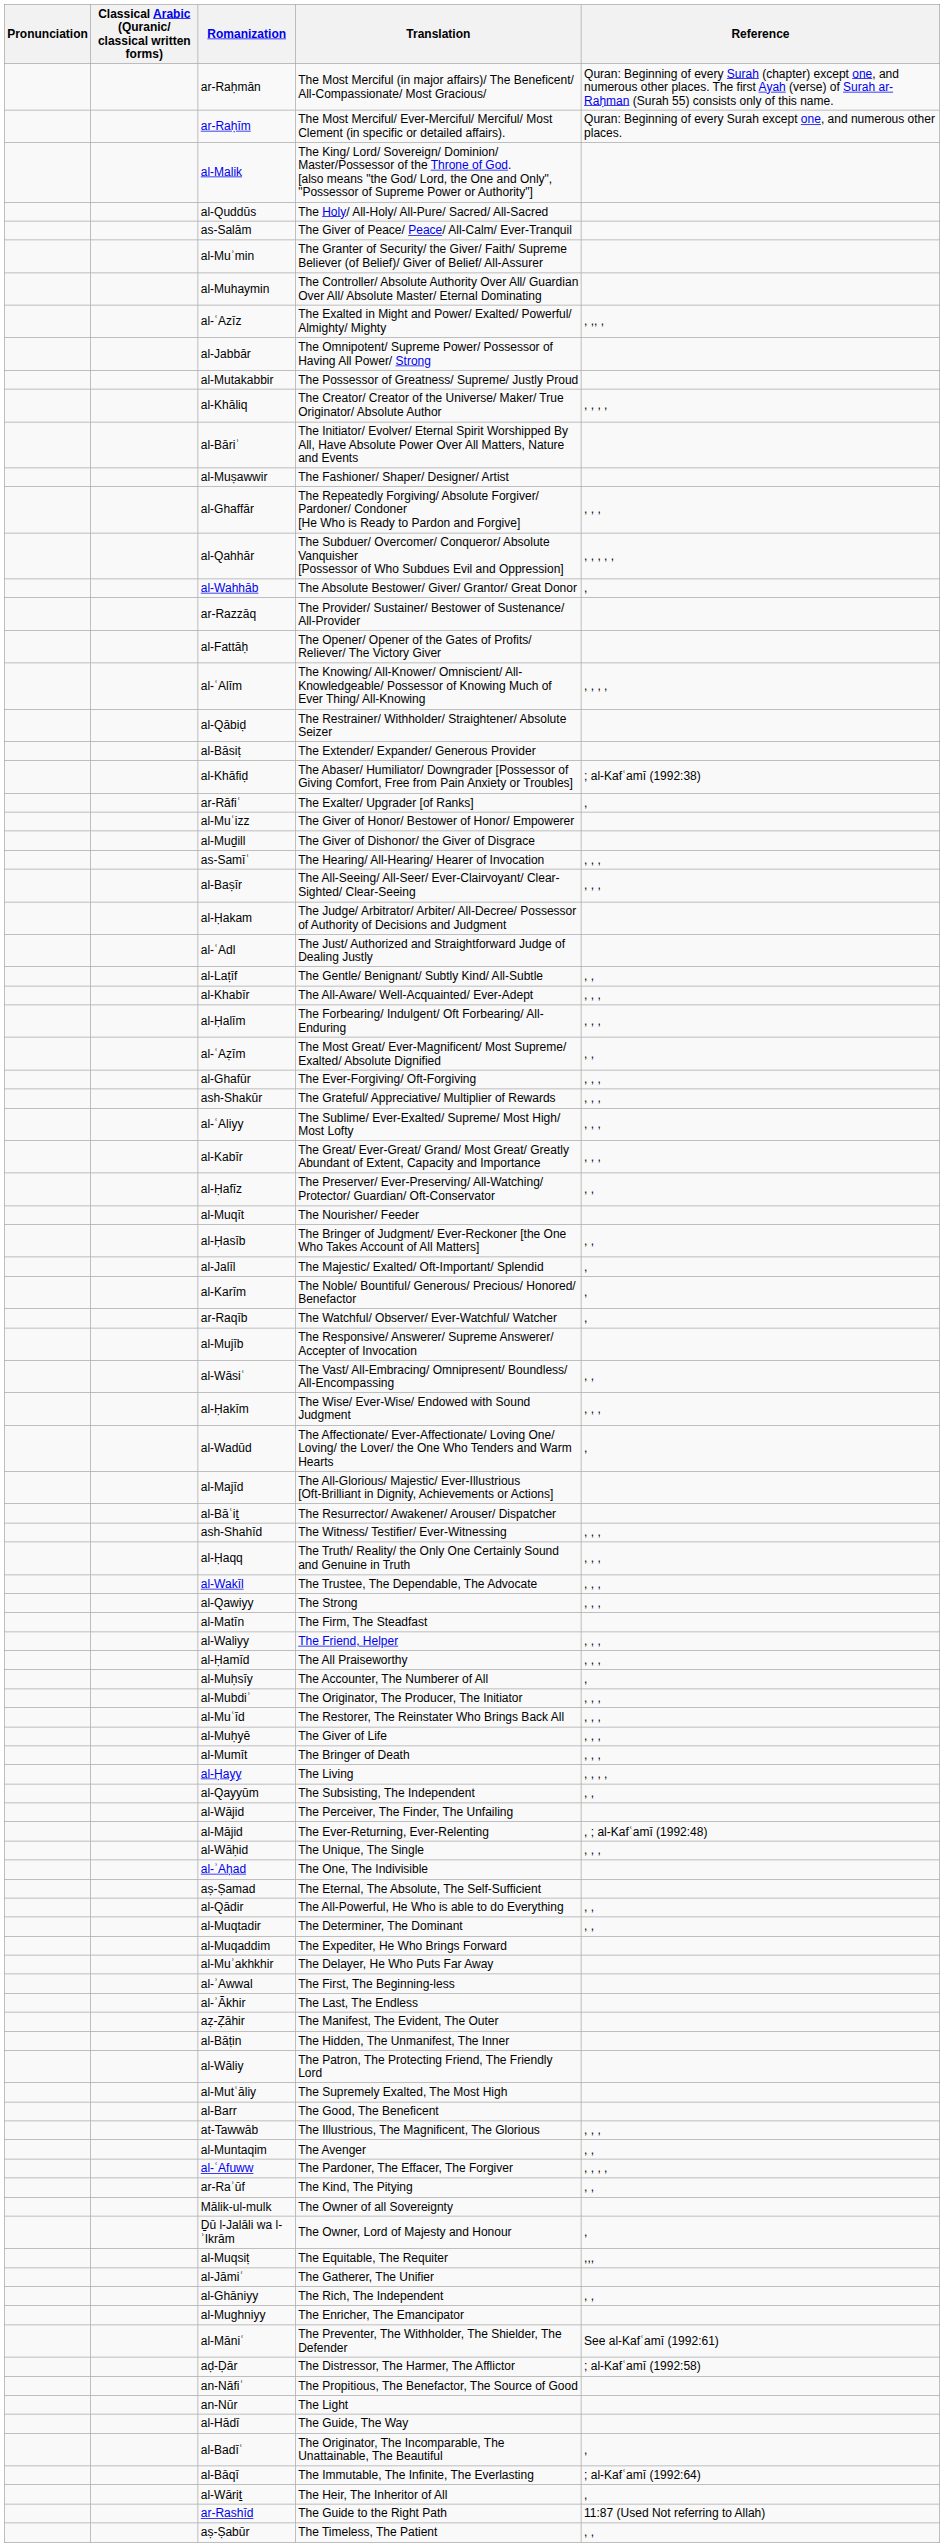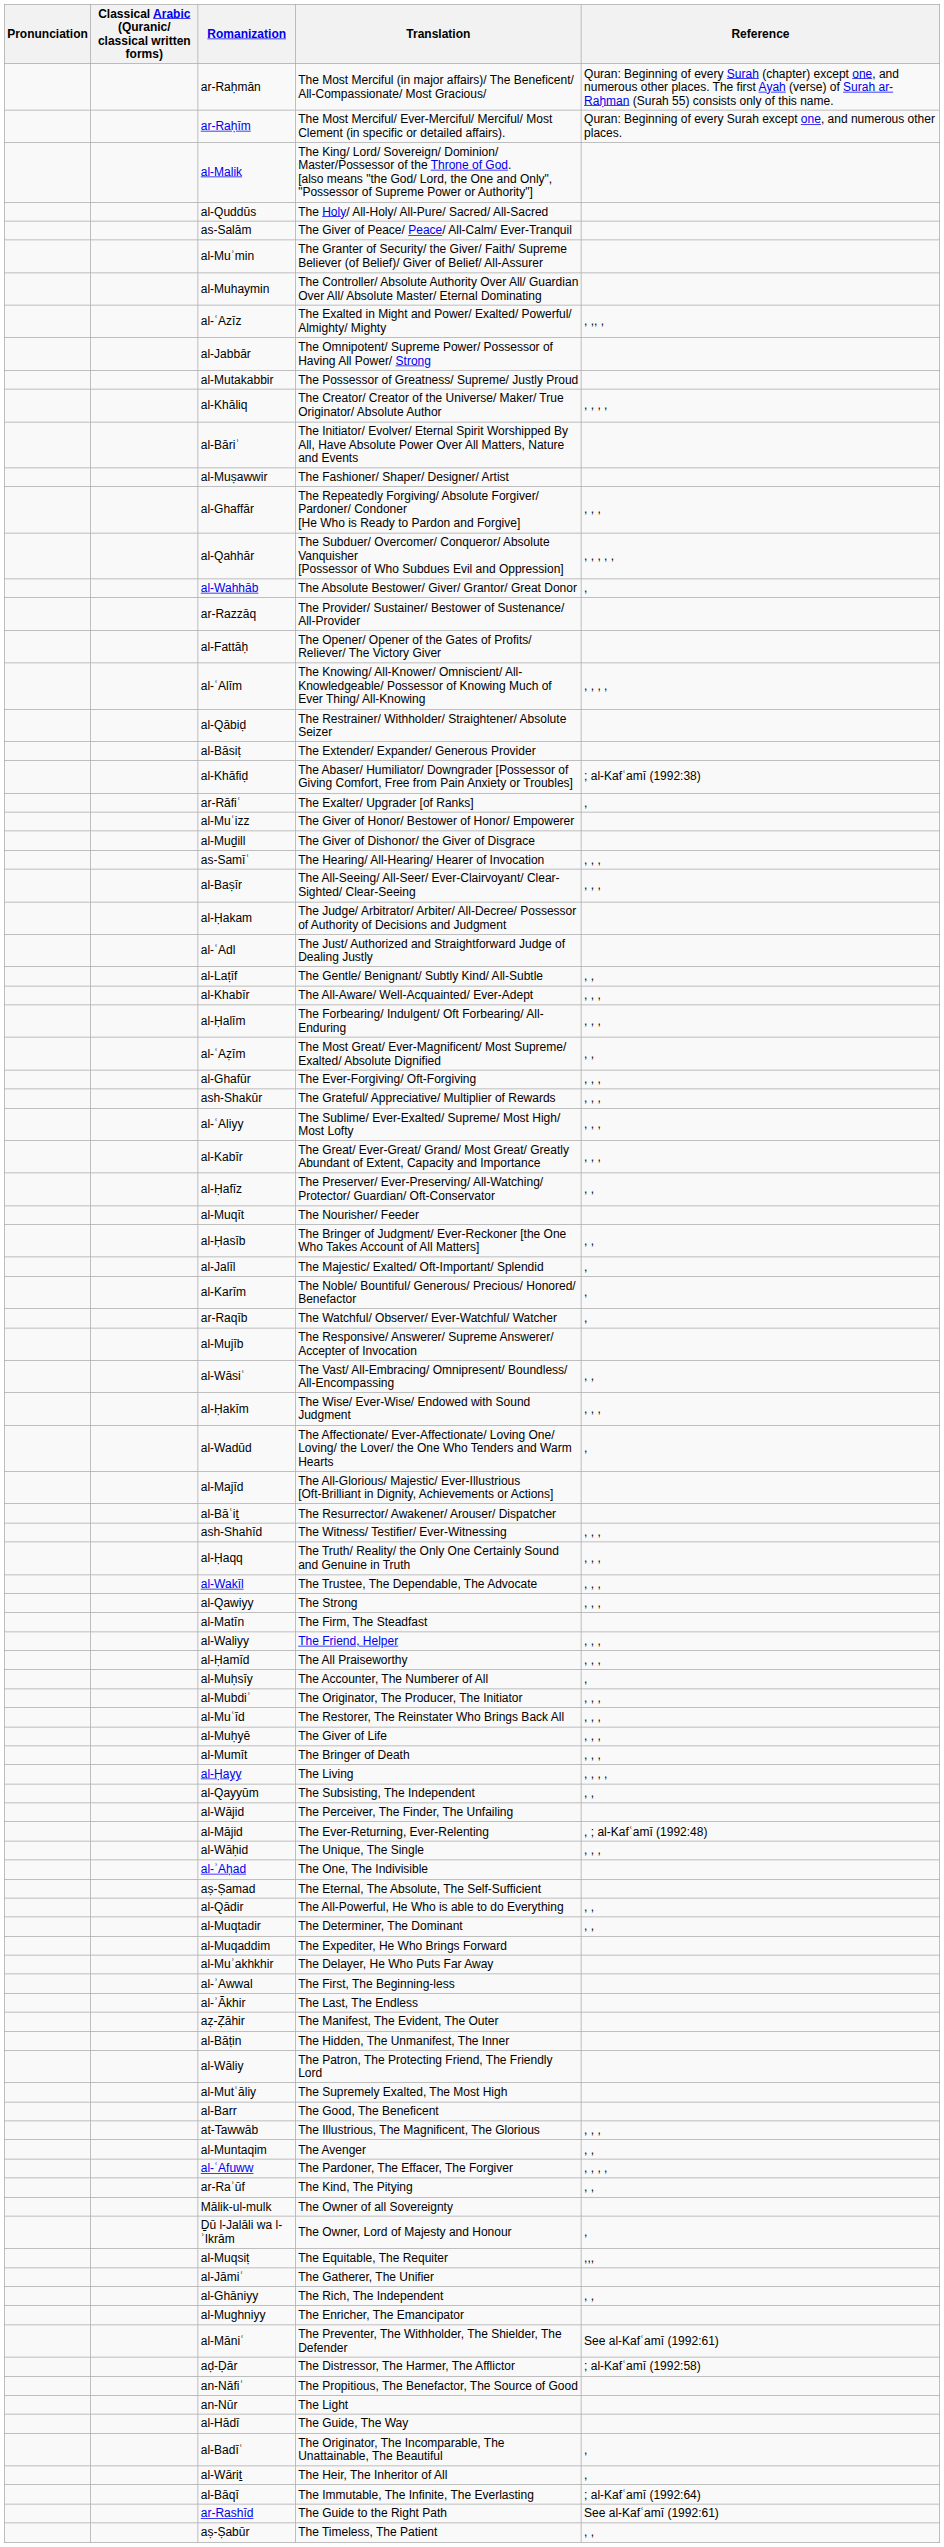rows swapped: al-Bāqī <-> al-Wāriṯ
ar-Rashīd | Reference: 11:87 (Used Not referring to Allah) -> See al-Kafʿamī (1992:61)
